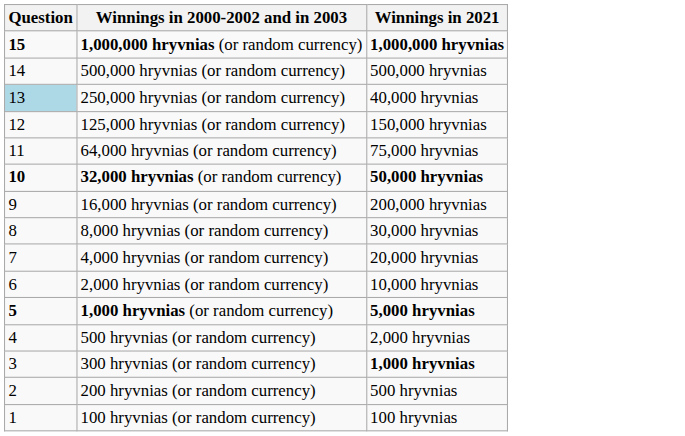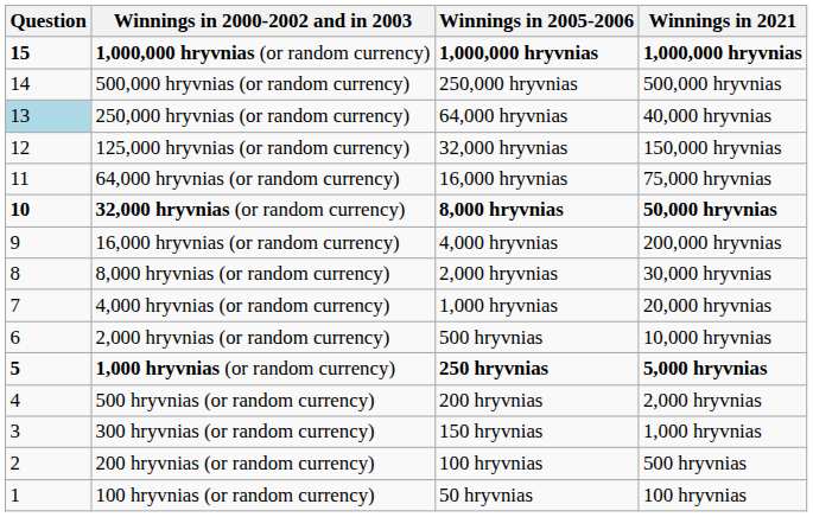+ column: Winnings in 2005-2006 | 1,000,000 hryvnias | 250,000 hryvnias | 64,000 hryvnias | 32,000 hryvnias | 16,000 hryvnias | 8,000 hryvnias | 4,000 hryvnias | 2,000 hryvnias | 1,000 hryvnias | 500 hryvnias | 250 hryvnias | 200 hryvnias | 150 hryvnias | 100 hryvnias | 50 hryvnias
300 hryvnias (or random currency) | Winnings in 2021: bold -> normal
